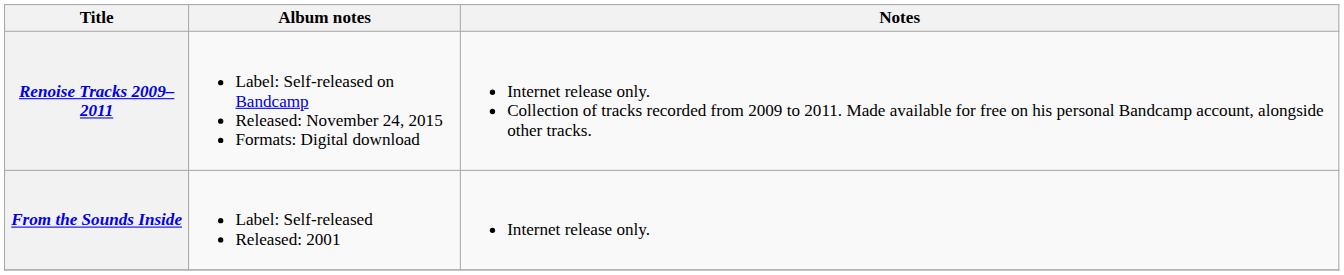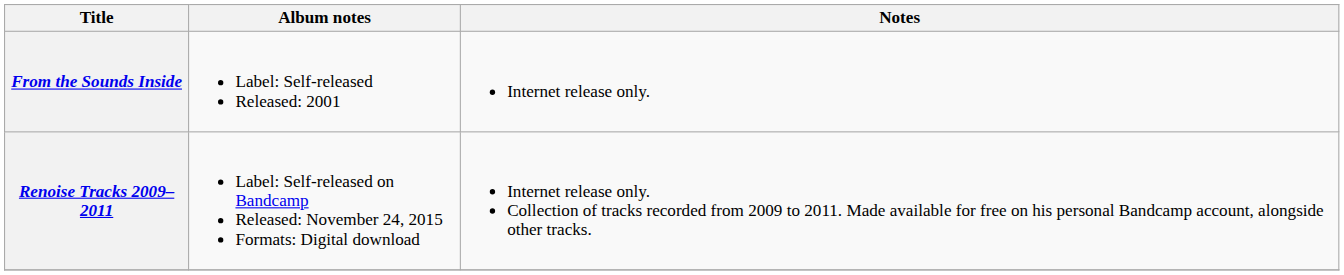rows swapped: From the Sounds Inside <-> Renoise Tracks 2009–2011
